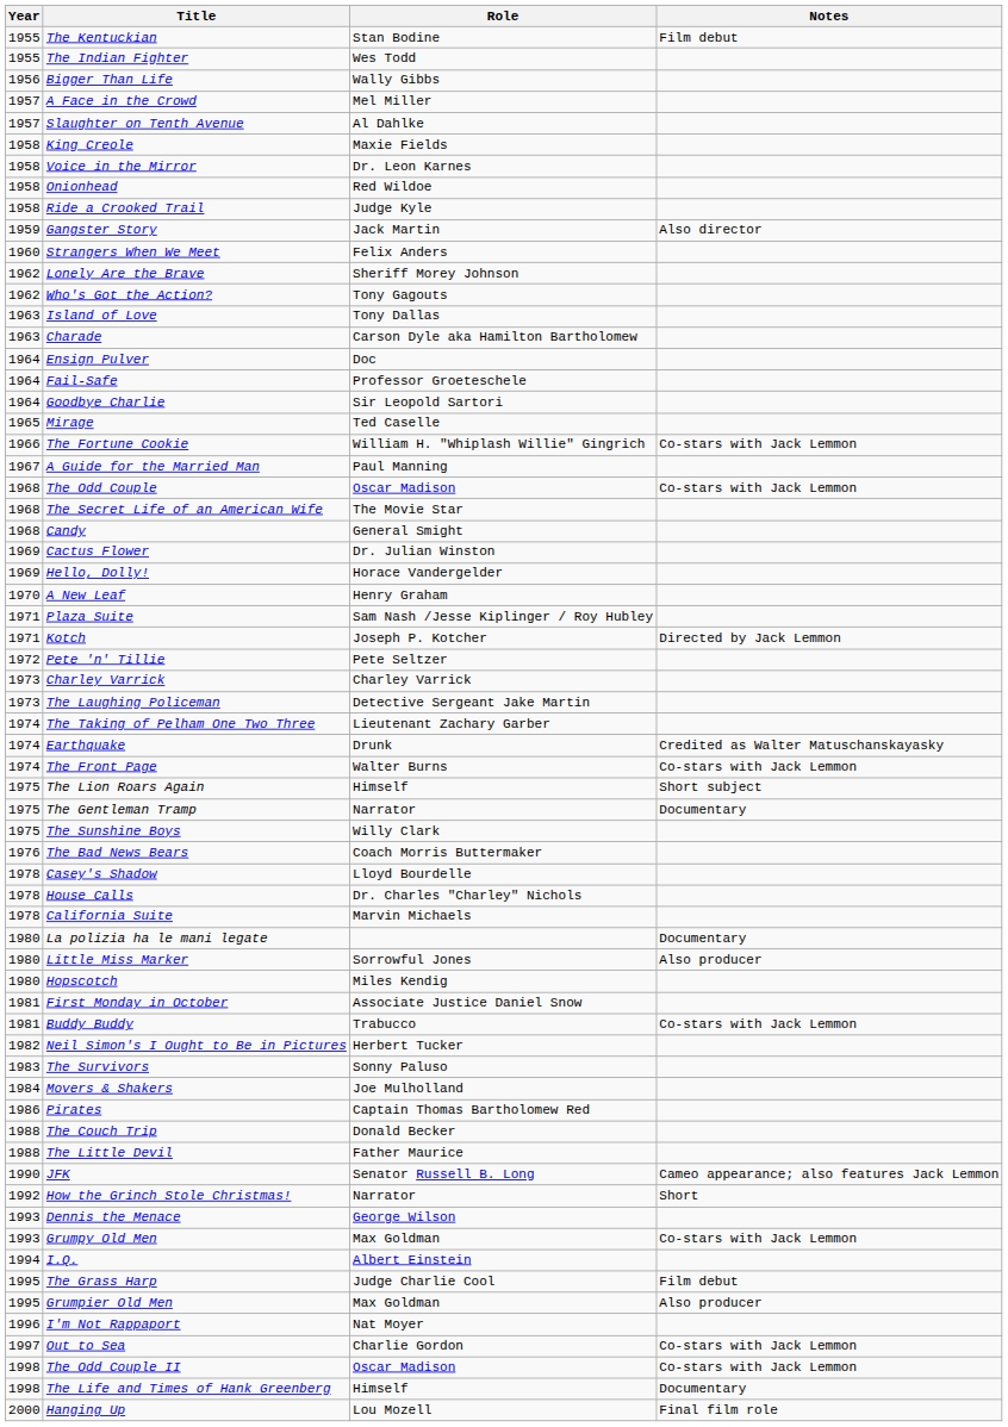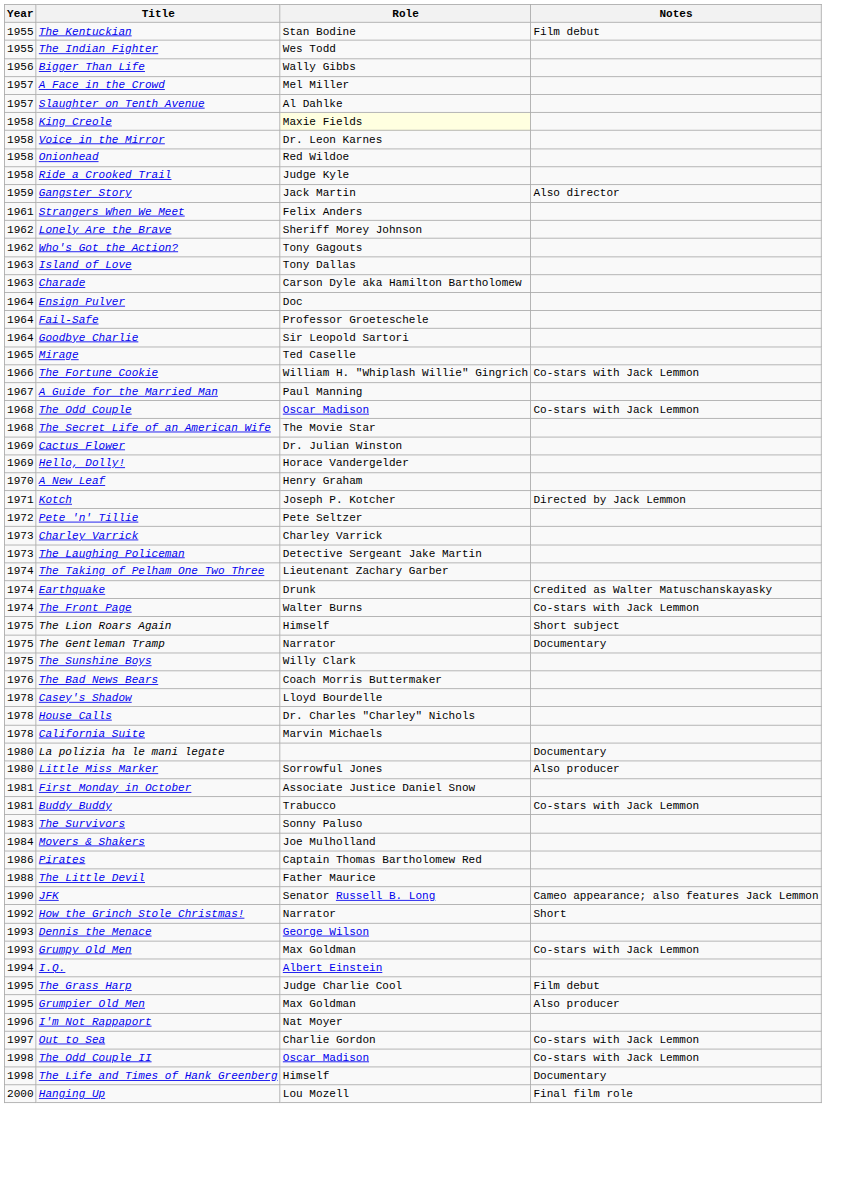King Creole | Role: no background -> lightyellow background
Strangers When We Meet | Year: 1960 -> 1961
- row: 1968 | Candy | General Smight
- row: 1971 | Plaza Suite | Sam Nash /Jesse Kiplinger / Roy Hubley
- row: 1980 | Hopscotch | Miles Kendig
- row: 1982 | Neil Simon's I Ought to Be in Pictures | Herbert Tucker
- row: 1988 | The Couch Trip | Donald Becker
